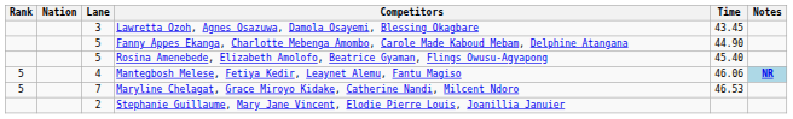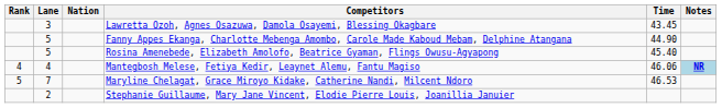columns swapped: Lane <-> Nation
Mantegbosh Melese, Fetiya Kedir, Leaynet Alemu, Fantu Magiso | Rank: 5 -> 4
